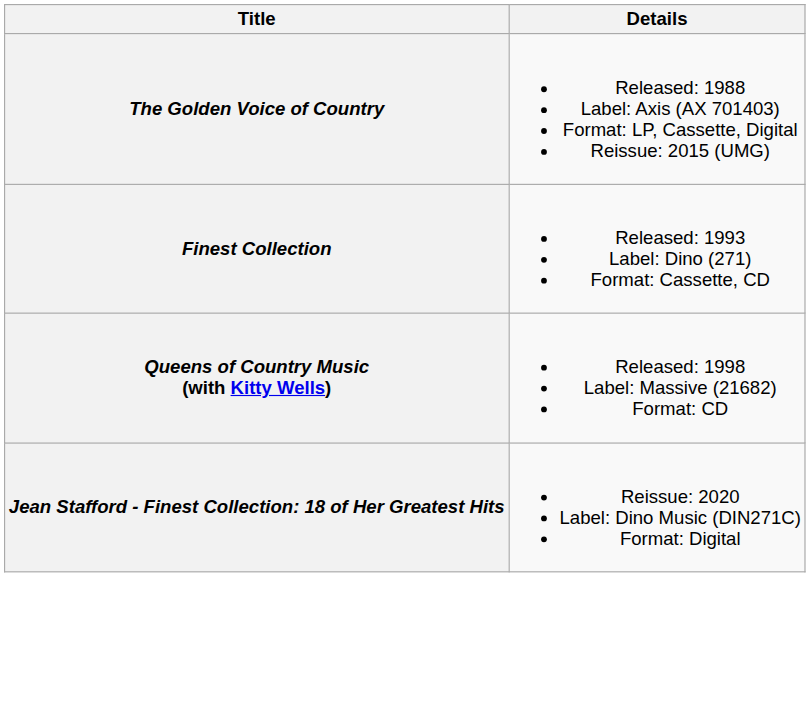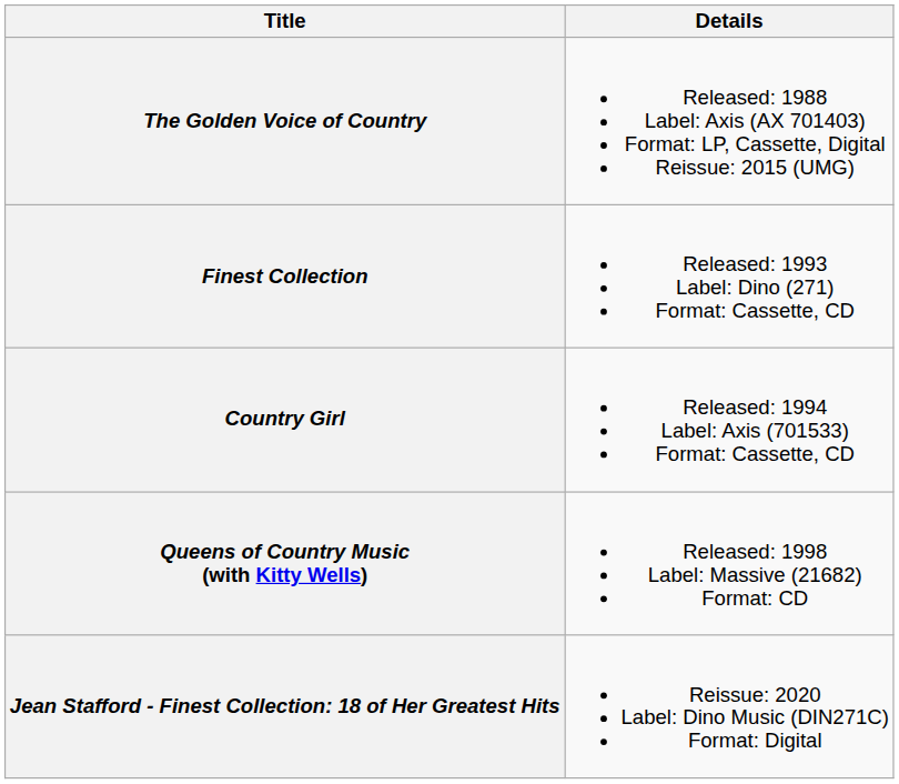+ row: Country Girl | Released: 1994 Label: Axis (701533) Format: Cassette, CD
